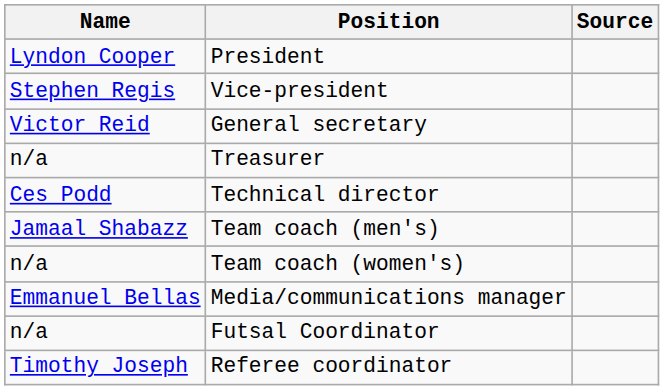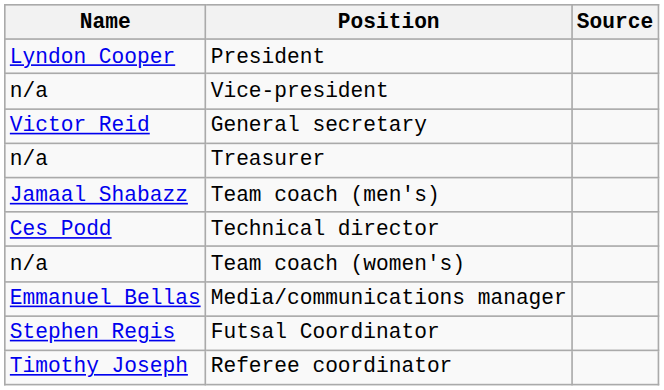Vice-president | Name: Stephen Regis -> n/a
rows swapped: Technical director <-> Team coach (men's)
Futsal Coordinator | Name: n/a -> Stephen Regis
